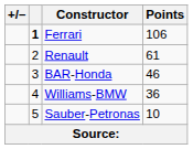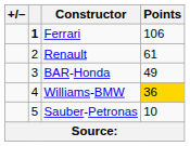BAR-Honda | Points: 46 -> 49
Williams-BMW | Points: no background -> gold background
